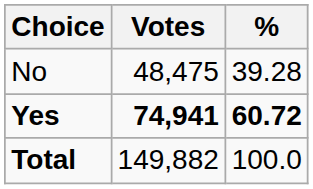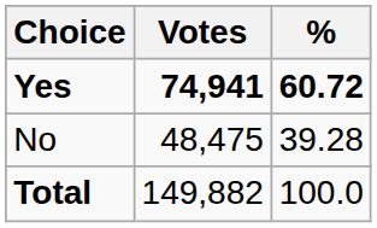rows swapped: Yes <-> No
